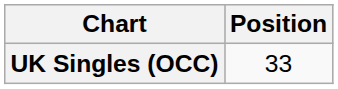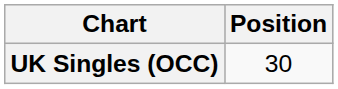UK Singles (OCC) | Position: 33 -> 30
